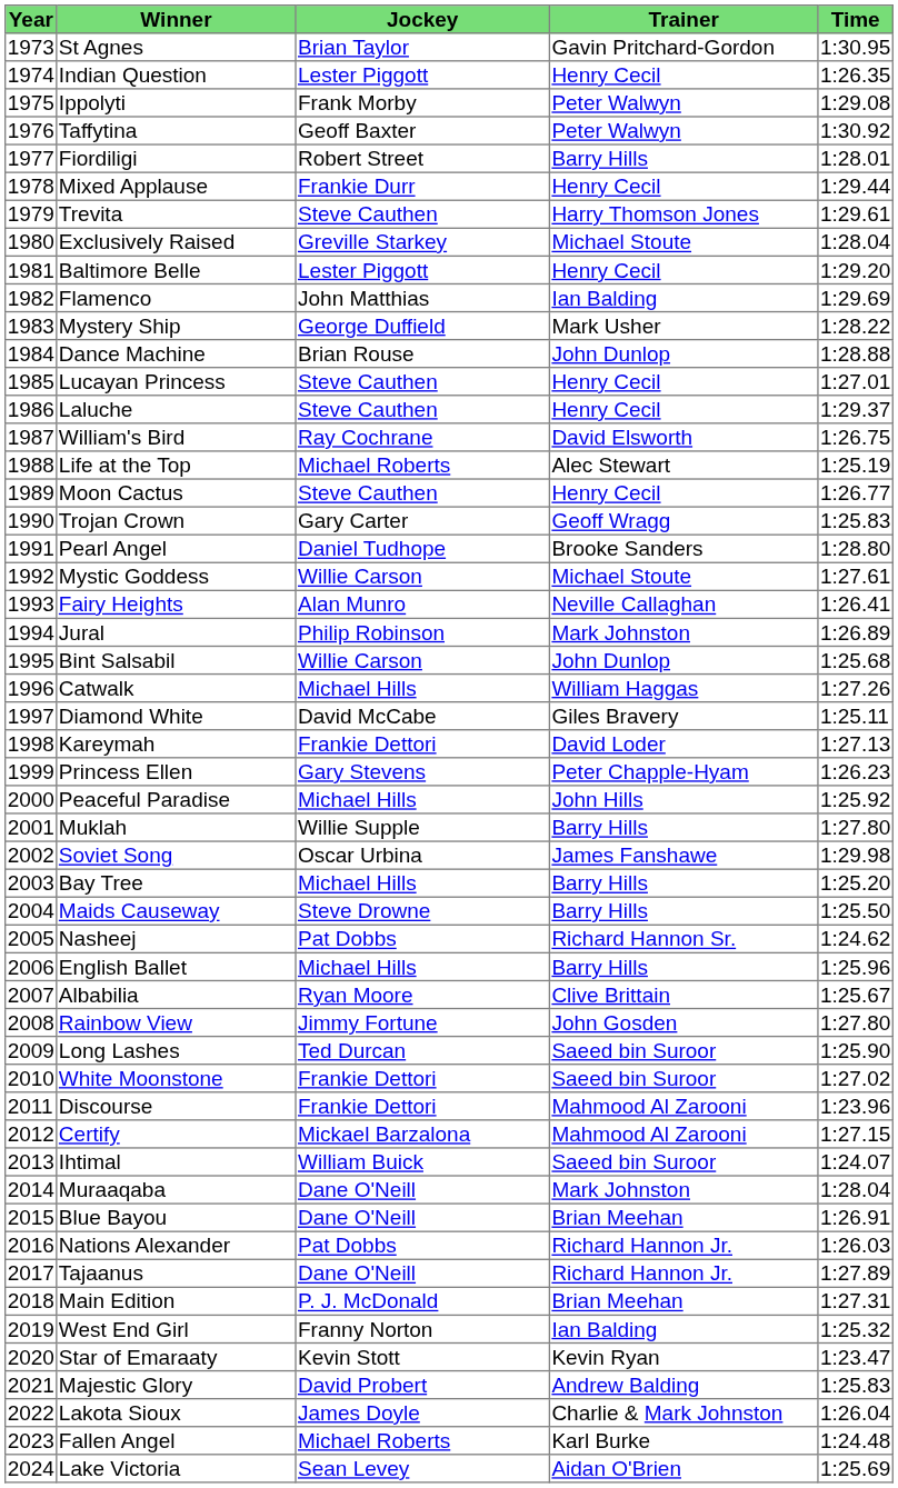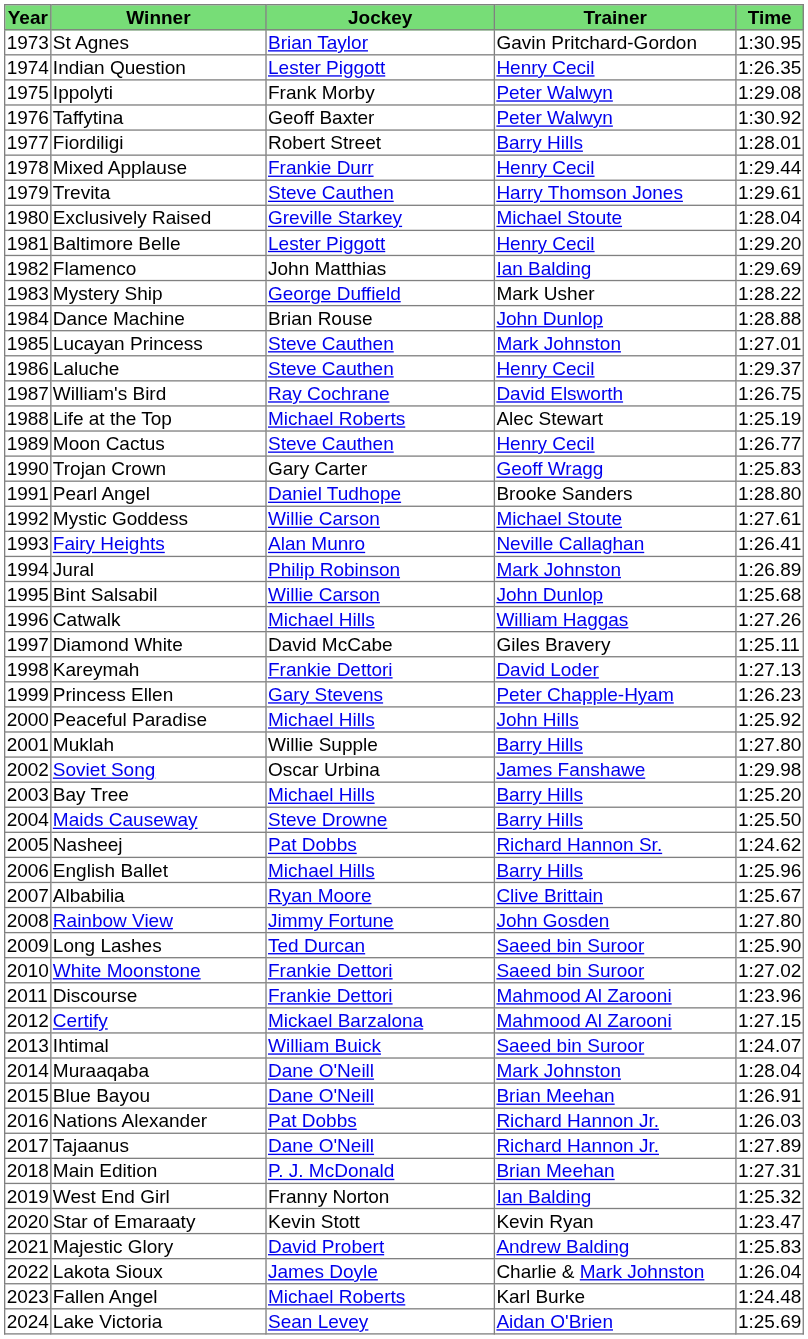Lucayan Princess | Trainer: Henry Cecil -> Mark Johnston
